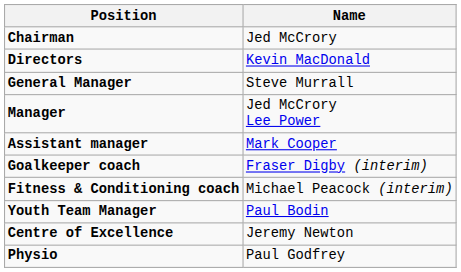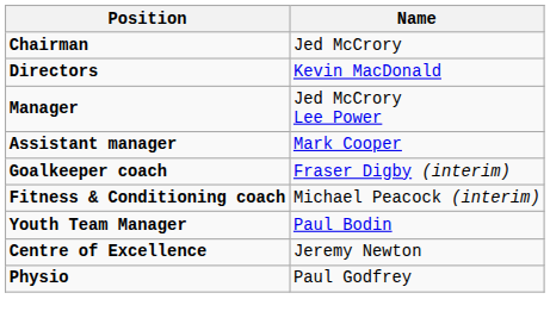- row: General Manager | Steve Murrall
